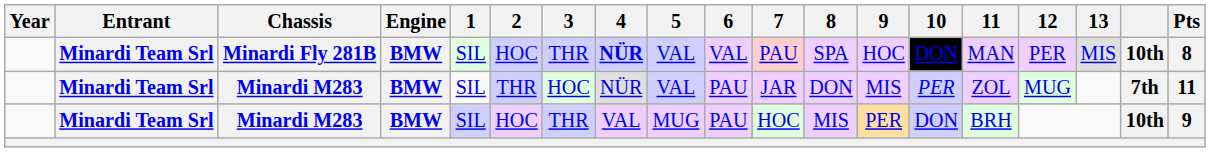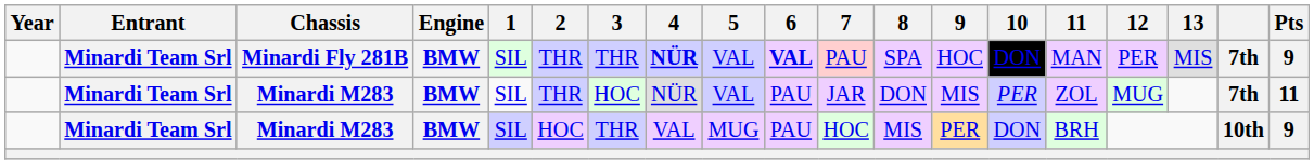Minardi Fly 281B | 2: HOC -> THR
Minardi Fly 281B | 6: normal -> bold
Minardi Fly 281B | column 18: 10th -> 7th
Minardi Fly 281B | Pts: 8 -> 9
